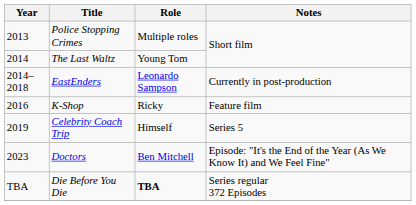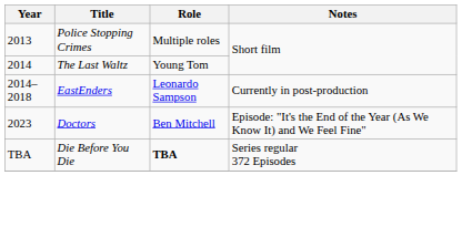- row: 2016 | K-Shop | Ricky | Feature film
- row: 2019 | Celebrity Coach Trip | Himself | Series 5
